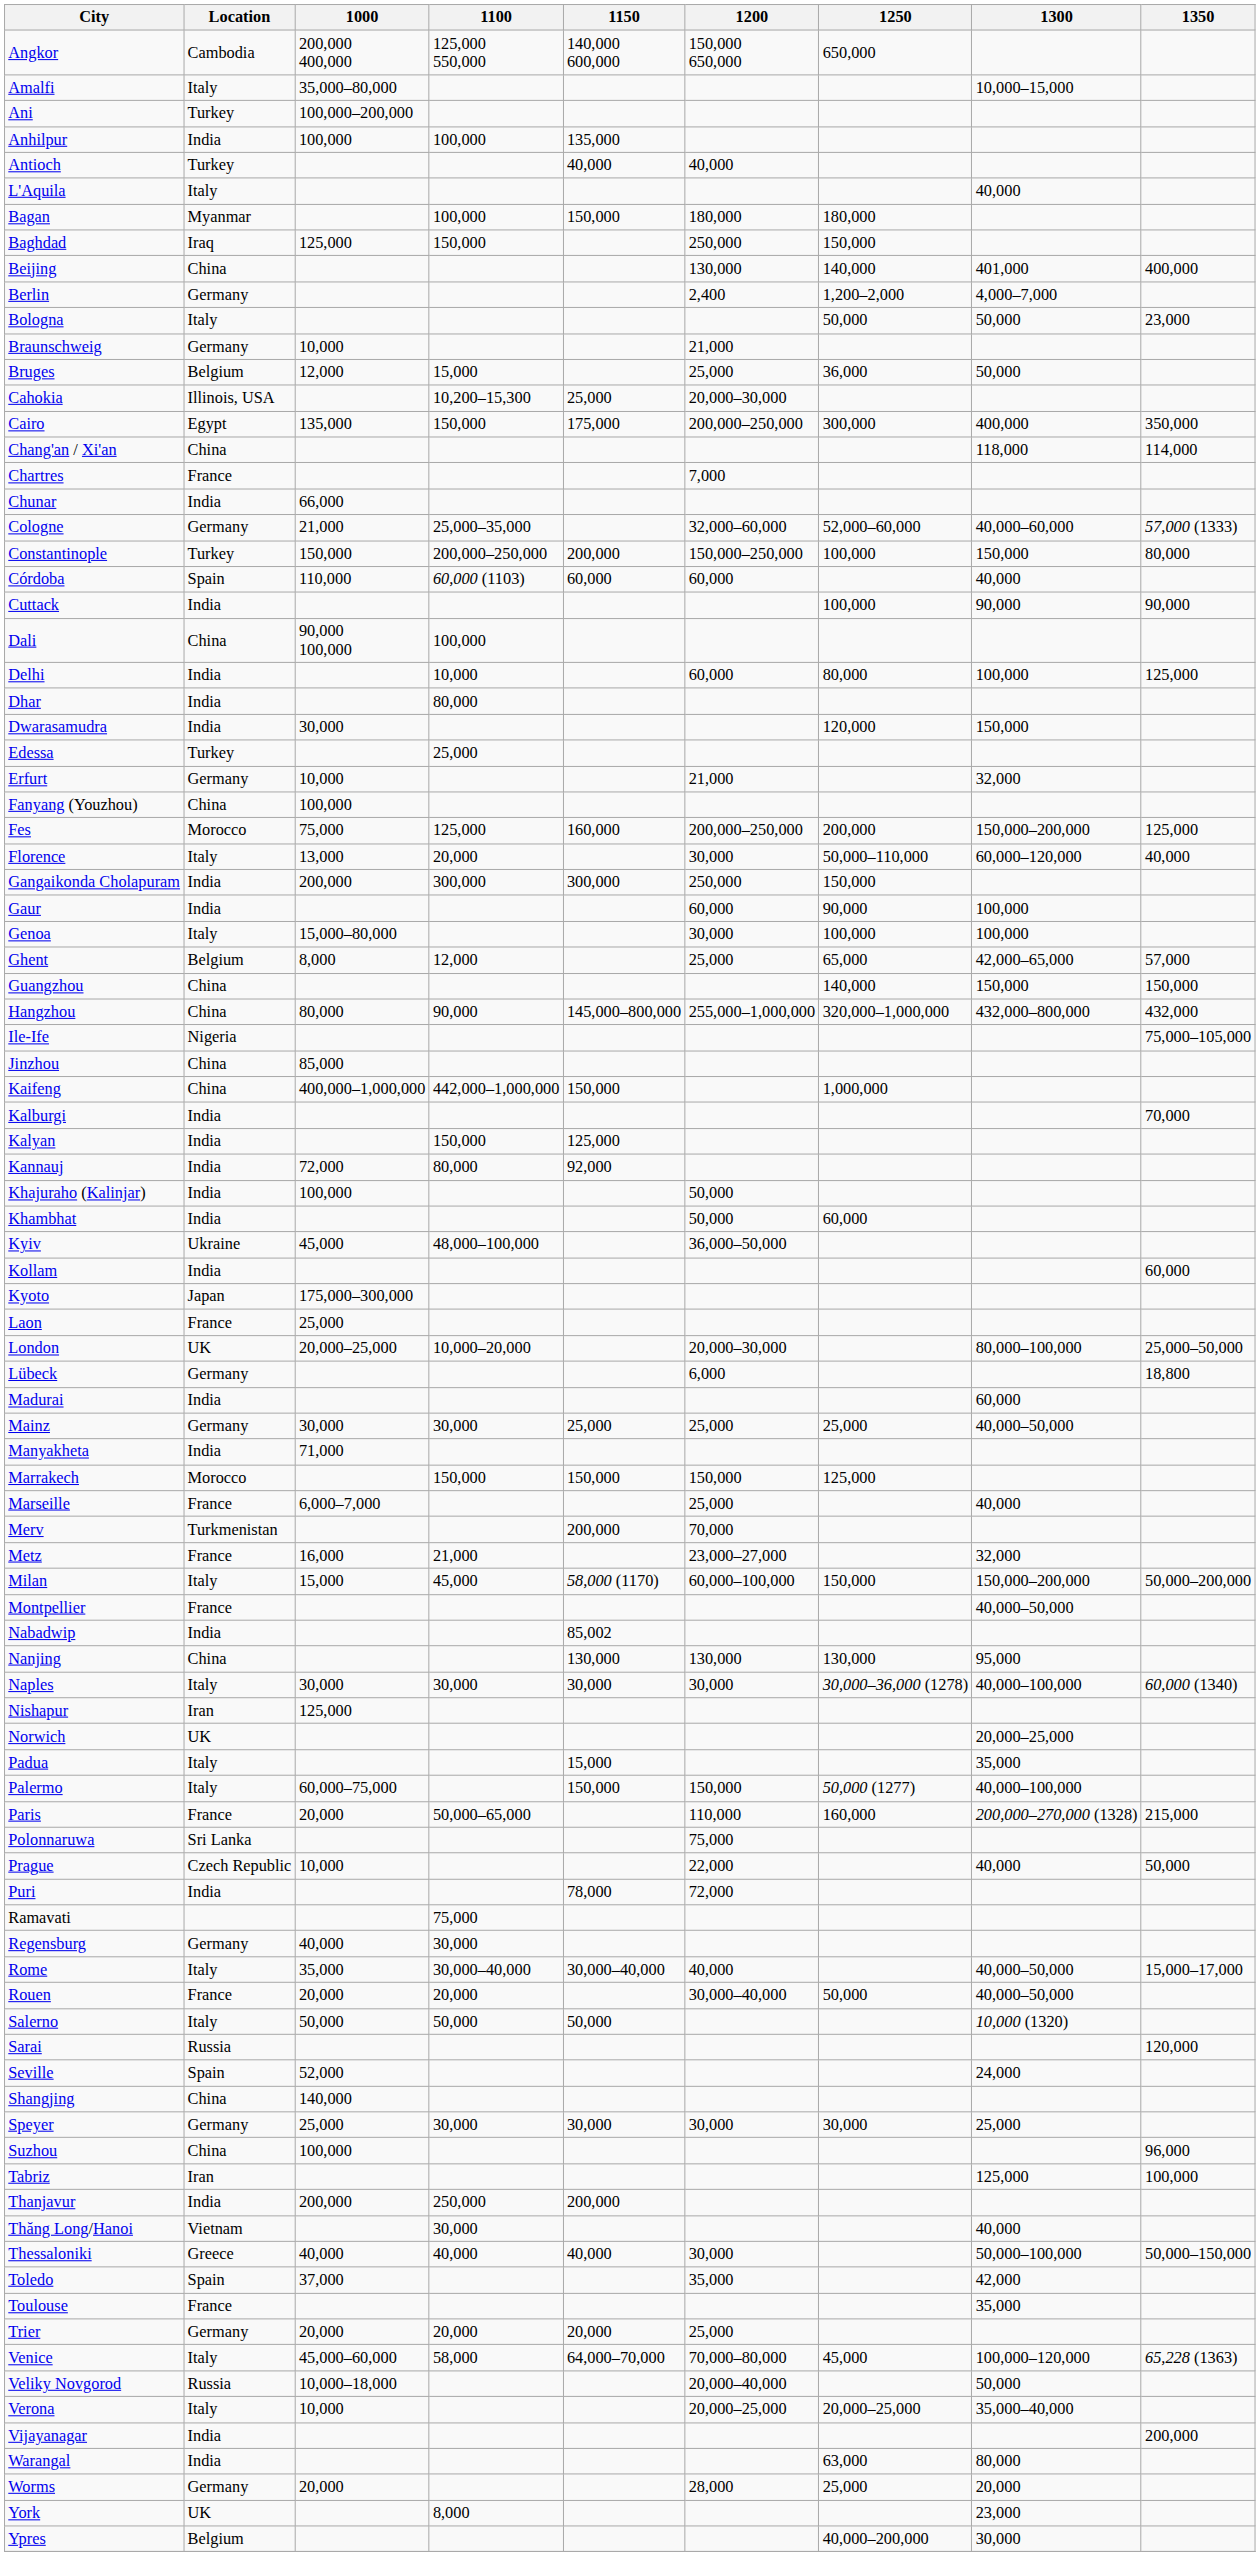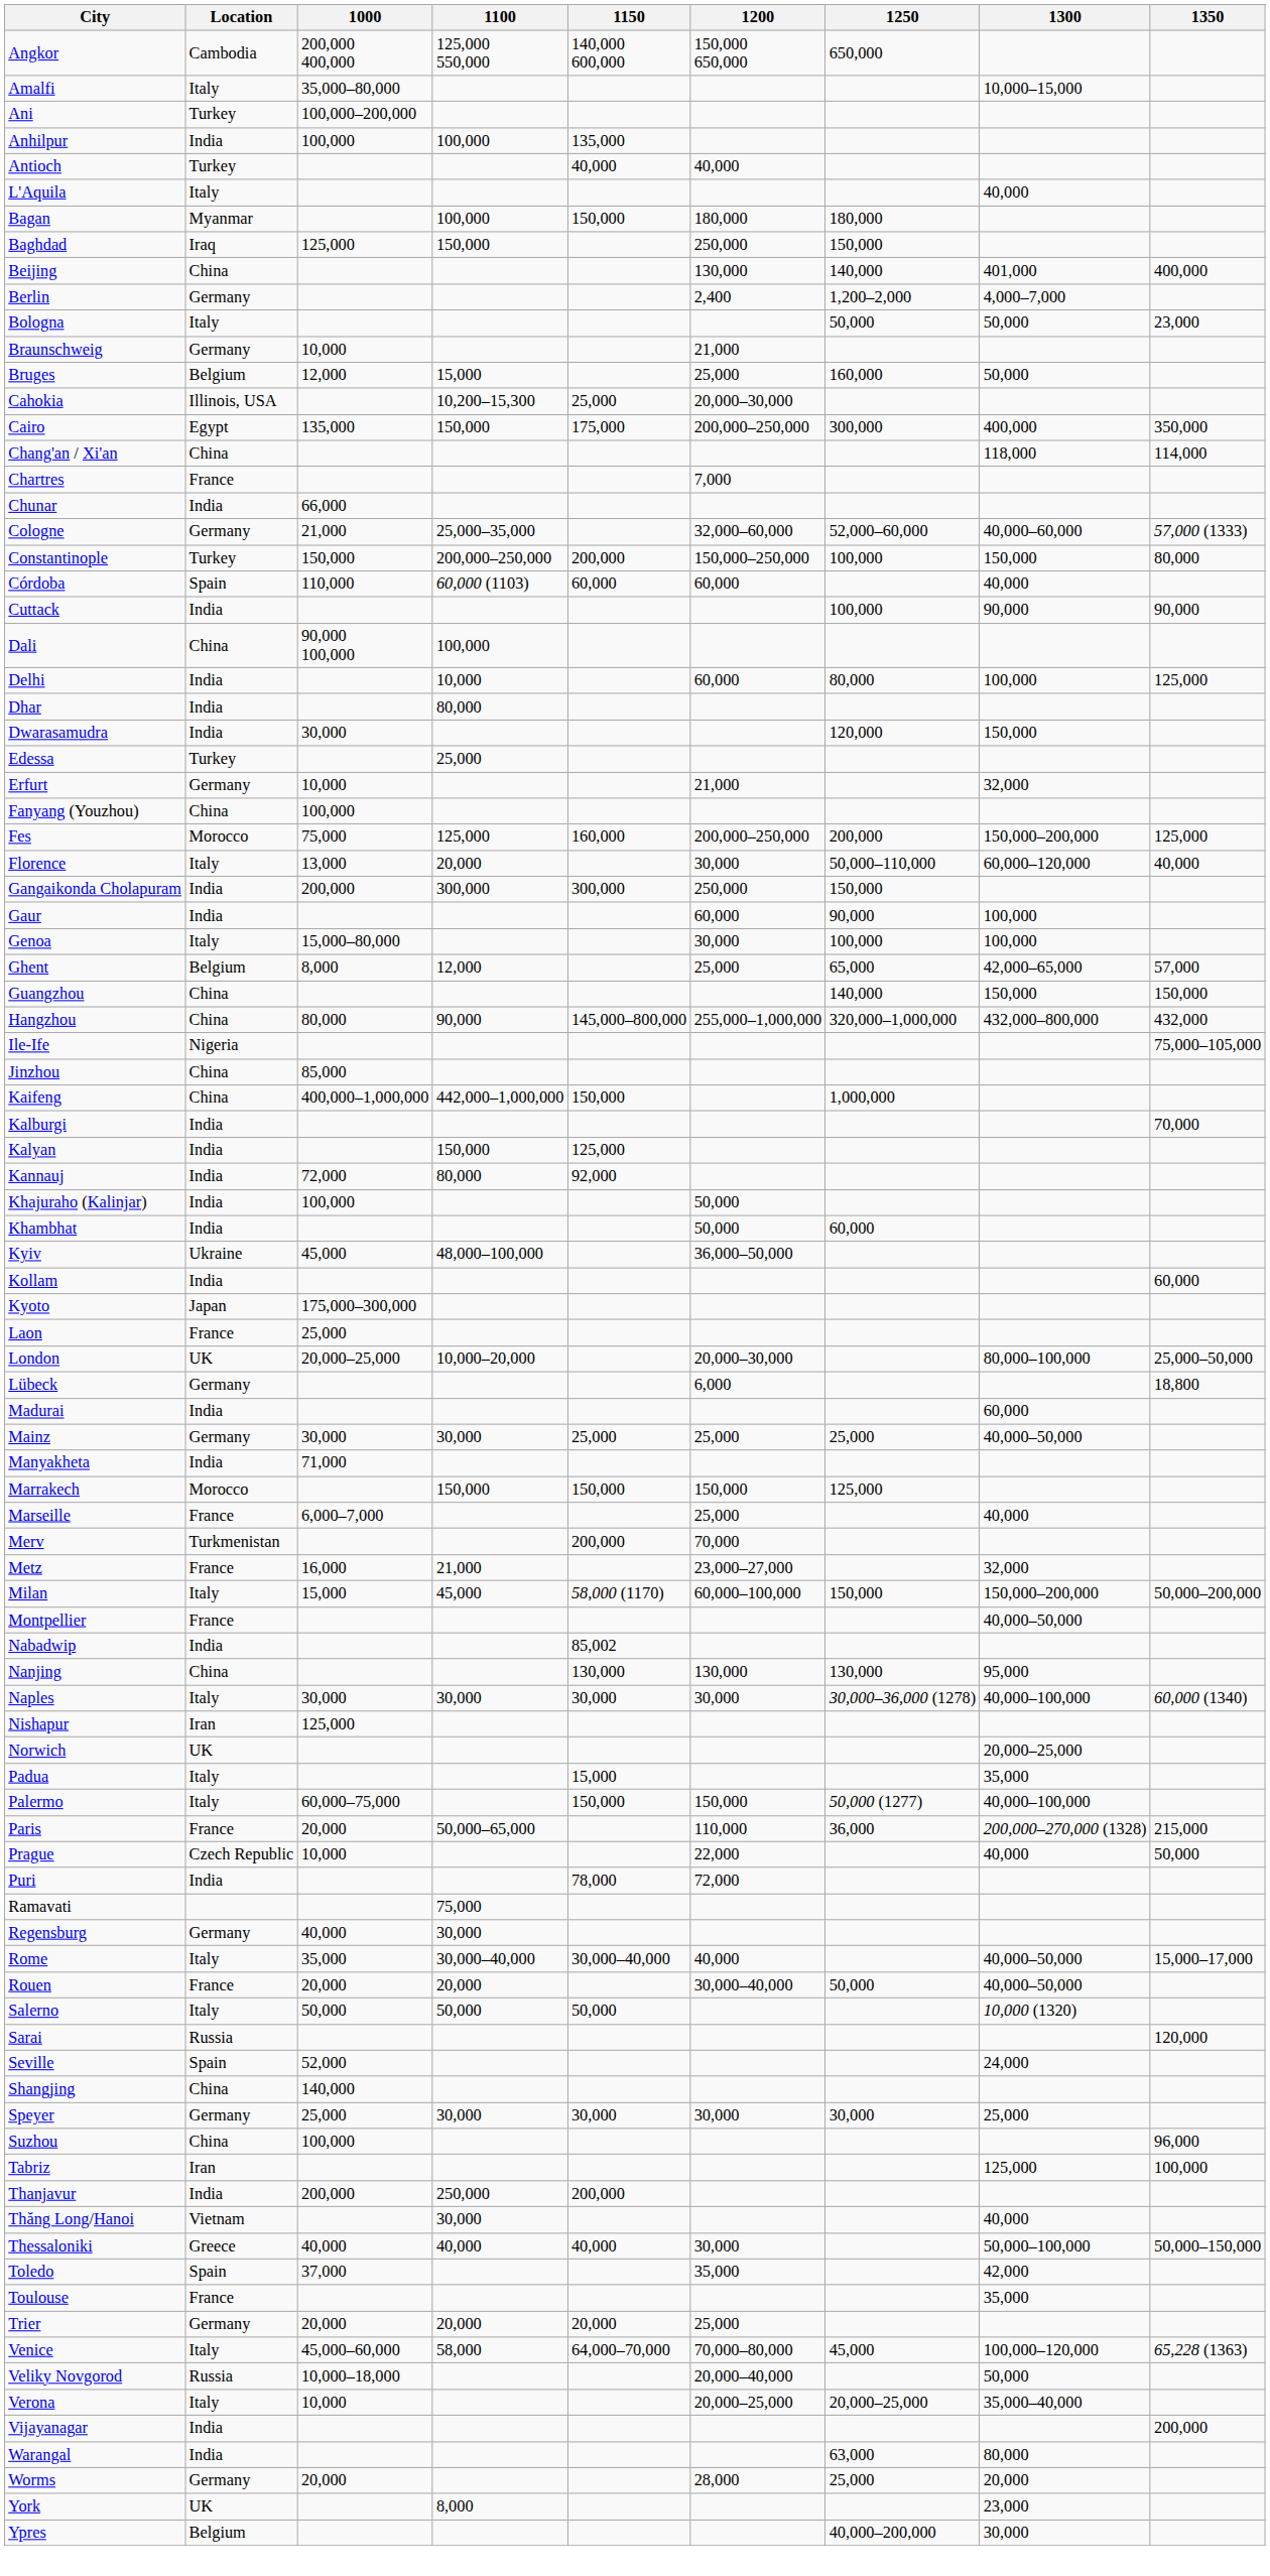Bruges | 1250: 36,000 -> 160,000
Paris | 1250: 160,000 -> 36,000
- row: Polonnaruwa | Sri Lanka | 75,000
